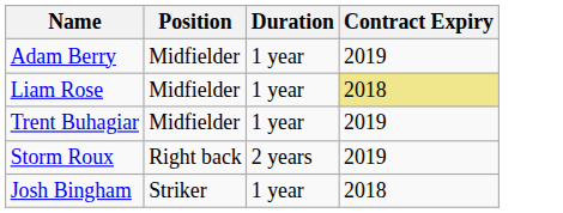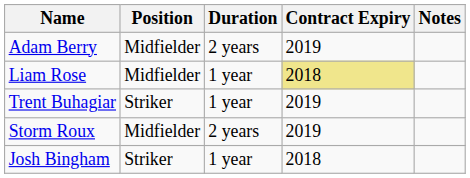+ column: Notes
Adam Berry | Duration: 1 year -> 2 years
Trent Buhagiar | Position: Midfielder -> Striker
Storm Roux | Position: Right back -> Midfielder
